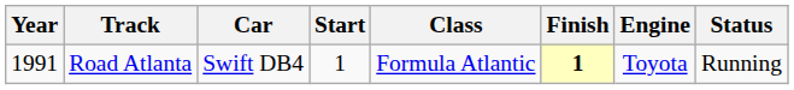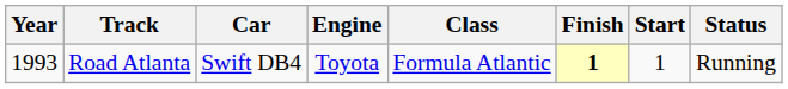columns swapped: Engine <-> Start
Road Atlanta | Year: 1991 -> 1993
